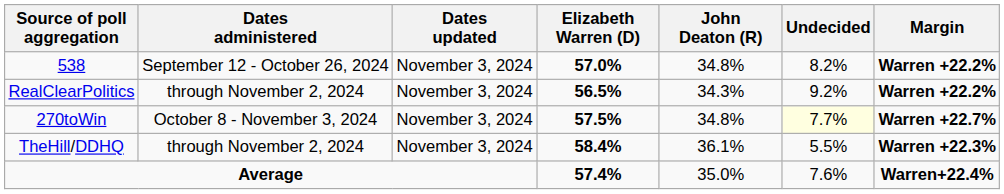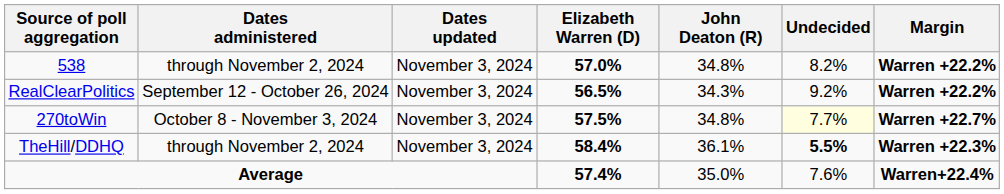538 | Dates administered: September 12 - October 26, 2024 -> through November 2, 2024
RealClearPolitics | Dates administered: through November 2, 2024 -> September 12 - October 26, 2024
TheHill/DDHQ | Undecided: normal -> bold
